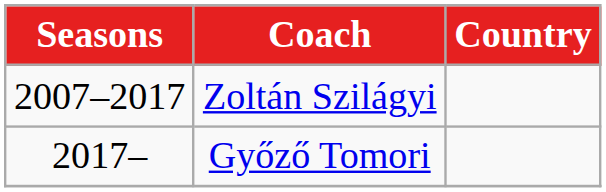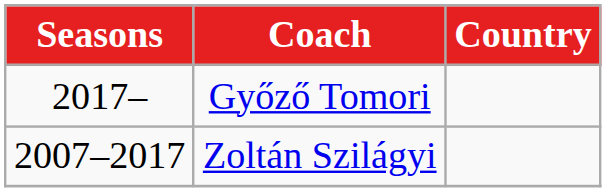rows swapped: Zoltán Szilágyi <-> Győző Tomori
